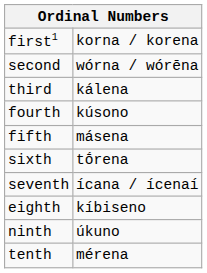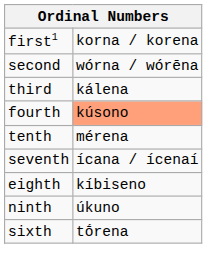fourth | column 2: no background -> lightsalmon background
- row: fifth | másena
rows swapped: sixth <-> tenth
